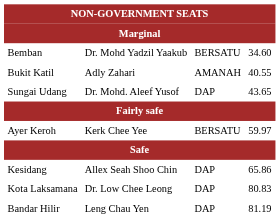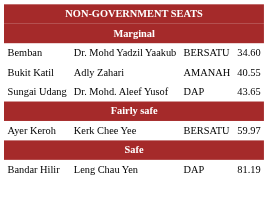- row: Kesidang | Allex Seah Shoo Chin | DAP | 65.86
- row: Kota Laksamana | Dr. Low Chee Leong | DAP | 80.83
